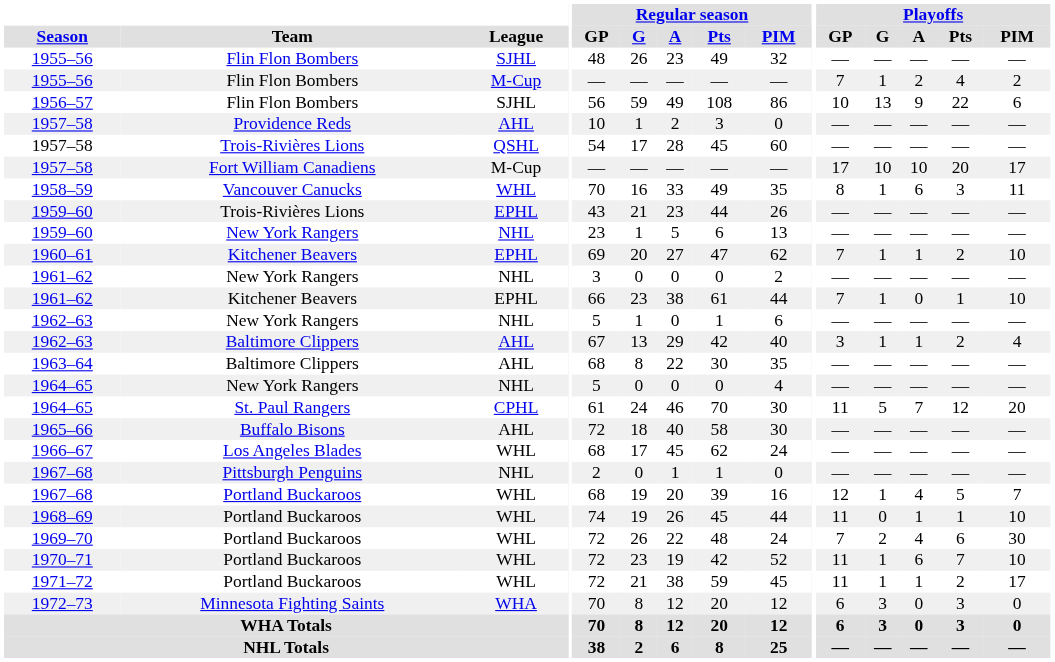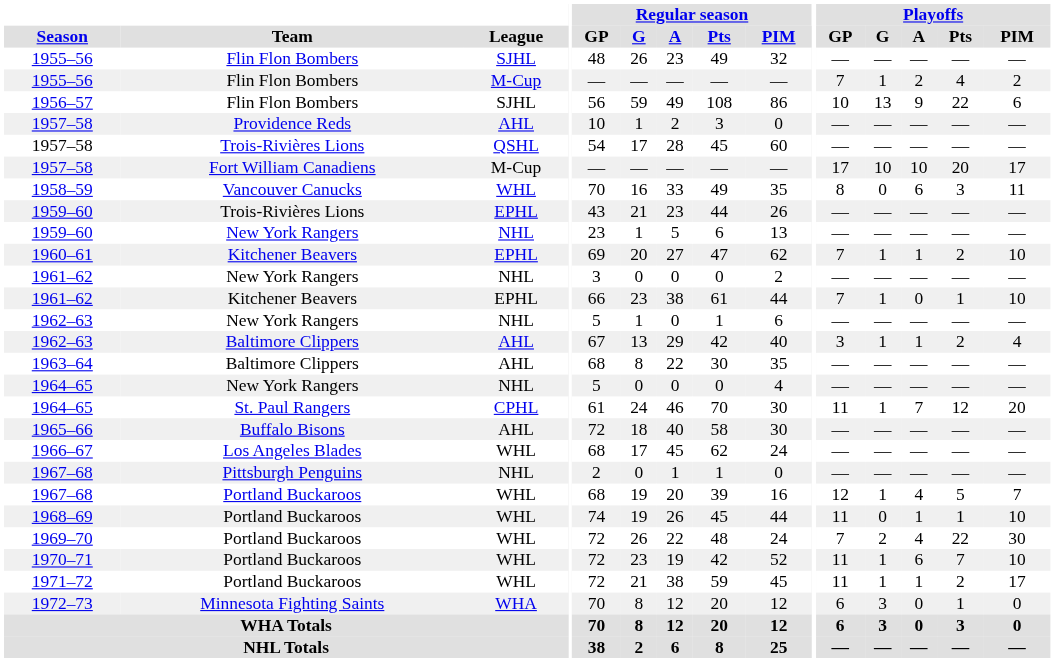1958–59 | Playoffs / G: 1 -> 0
1964–65 / CPHL | Playoffs / G: 5 -> 1
1969–70 | Playoffs / Pts: 6 -> 22
1972–73 | Playoffs / Pts: 3 -> 1
